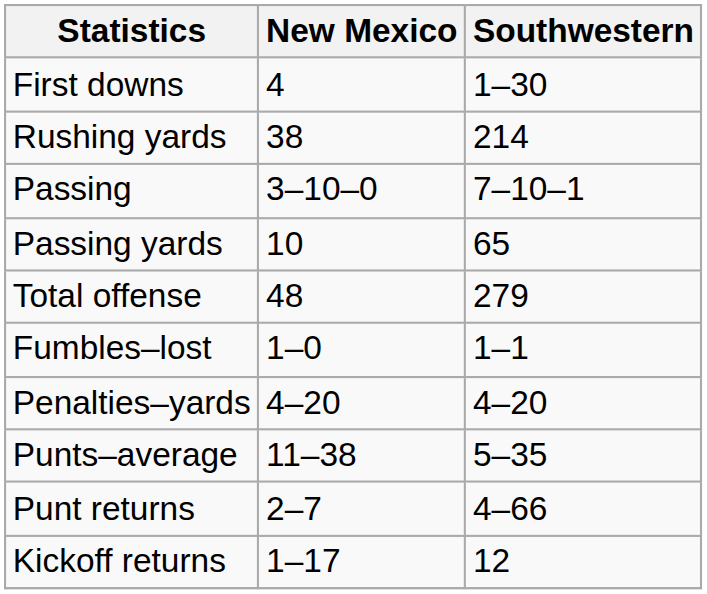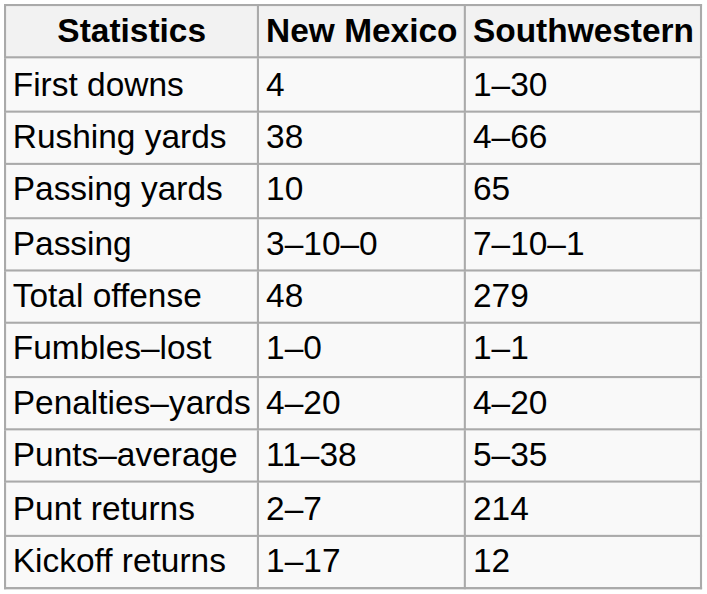Rushing yards | Southwestern: 214 -> 4–66
rows swapped: Passing yards <-> Passing
Punt returns | Southwestern: 4–66 -> 214
